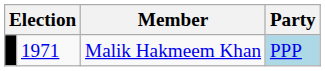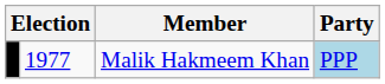Malik Hakmeem Khan | column 2: 1971 -> 1977
